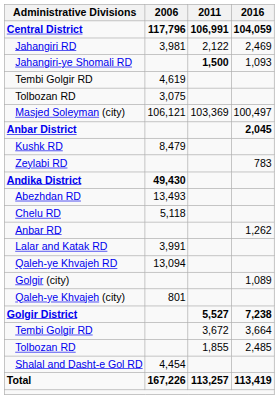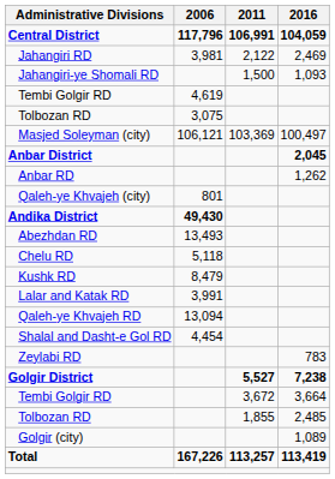Jahangiri-ye Shomali RD | 2011: bold -> normal
rows swapped: Anbar RD <-> Kushk RD
rows swapped: Zeylabi RD <-> Qaleh-ye Khvajeh (city)
rows swapped: Shalal and Dasht-e Gol RD <-> Golgir (city)
